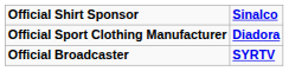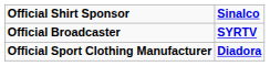rows swapped: Official Sport Clothing Manufacturer <-> Official Broadcaster
